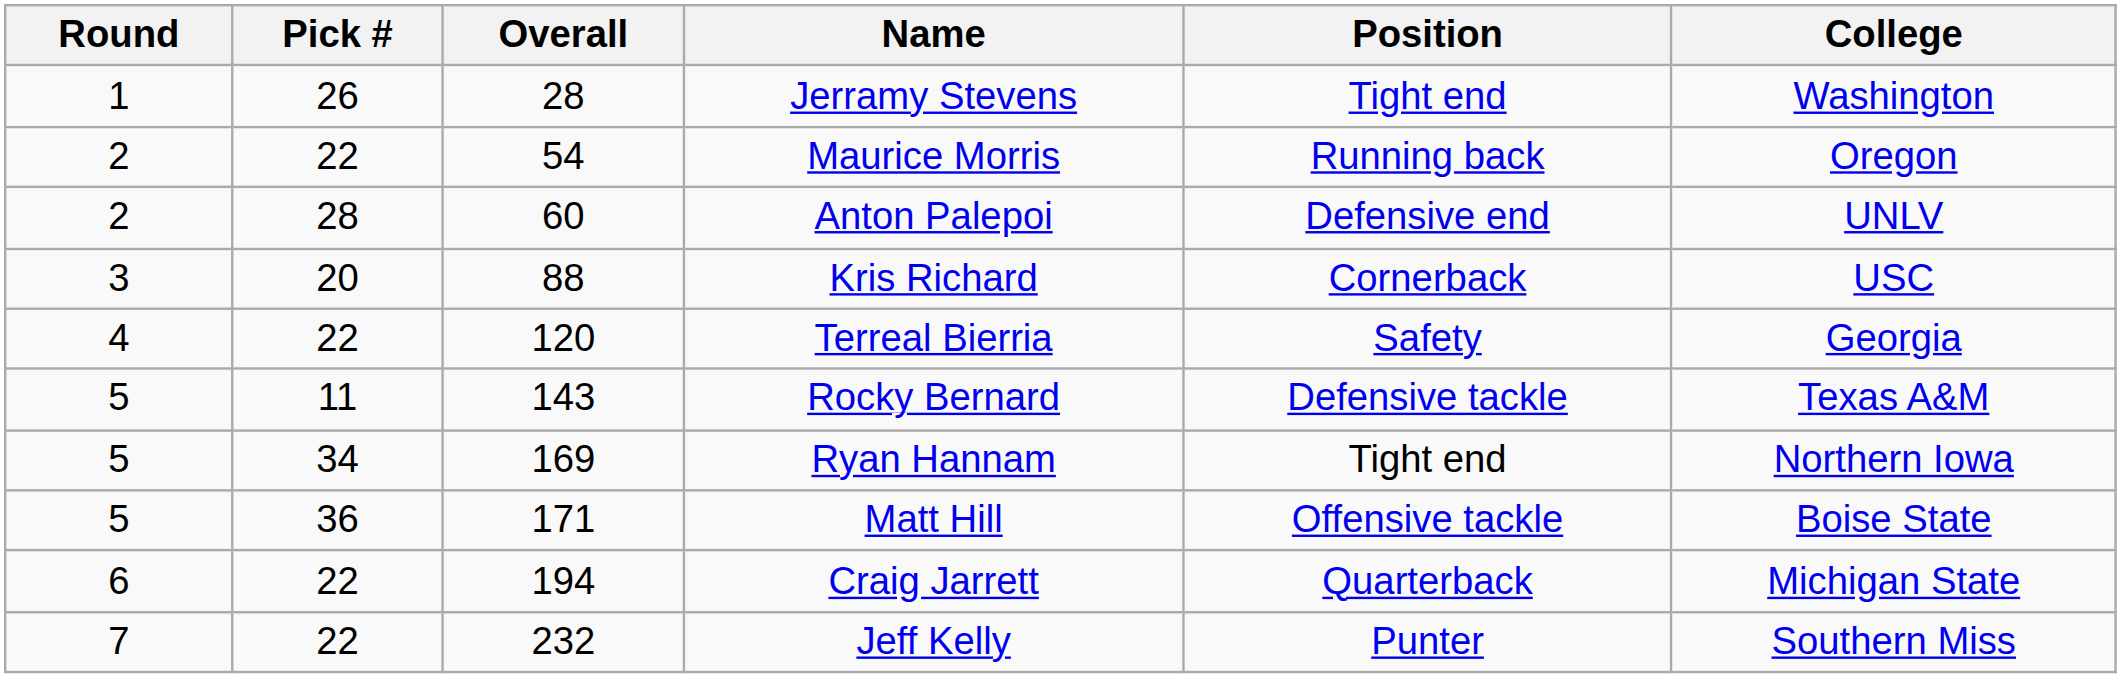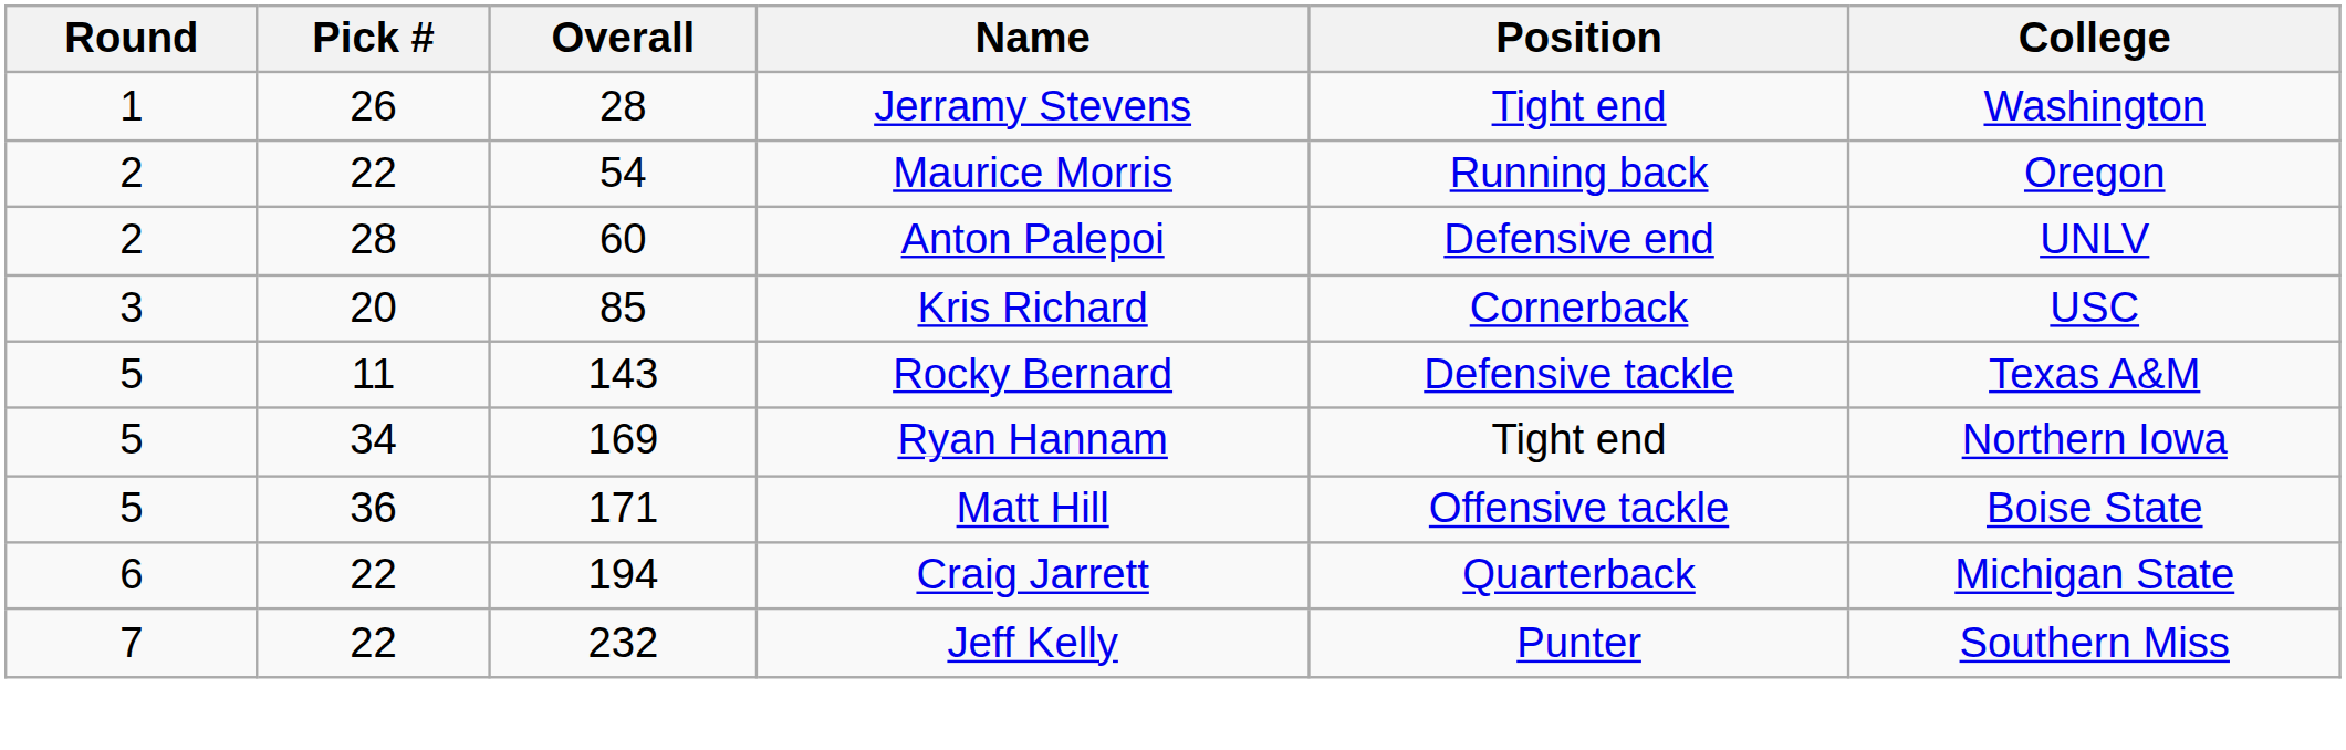Kris Richard | Overall: 88 -> 85
- row: 4 | 22 | 120 | Terreal Bierria | Safety | Georgia
